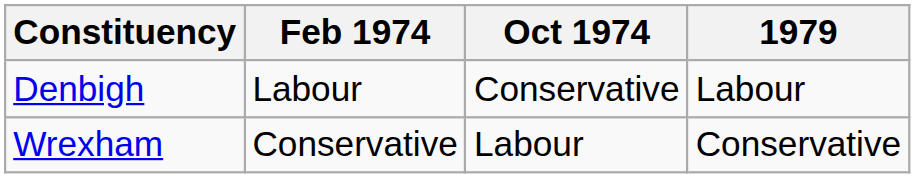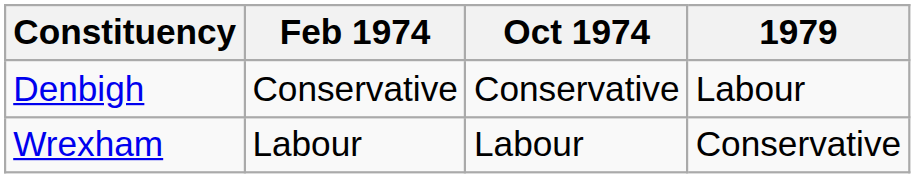Denbigh | Feb 1974: Labour -> Conservative
Wrexham | Feb 1974: Conservative -> Labour
